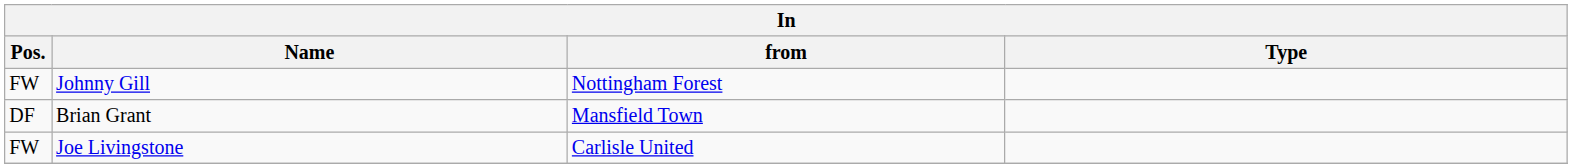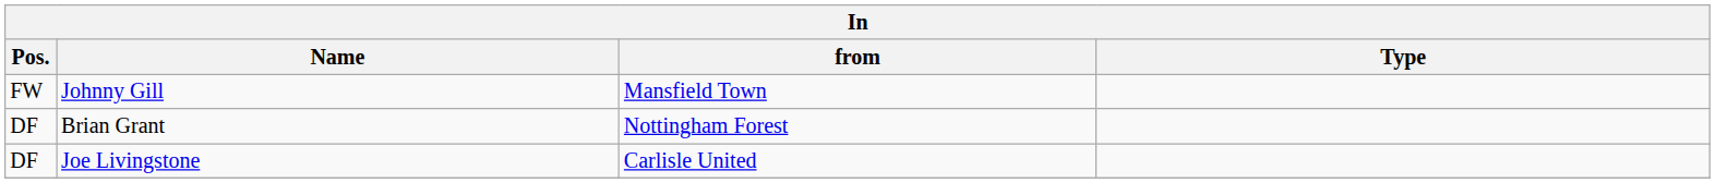Johnny Gill | from: Nottingham Forest -> Mansfield Town
Brian Grant | from: Mansfield Town -> Nottingham Forest
Joe Livingstone | Pos.: FW -> DF
